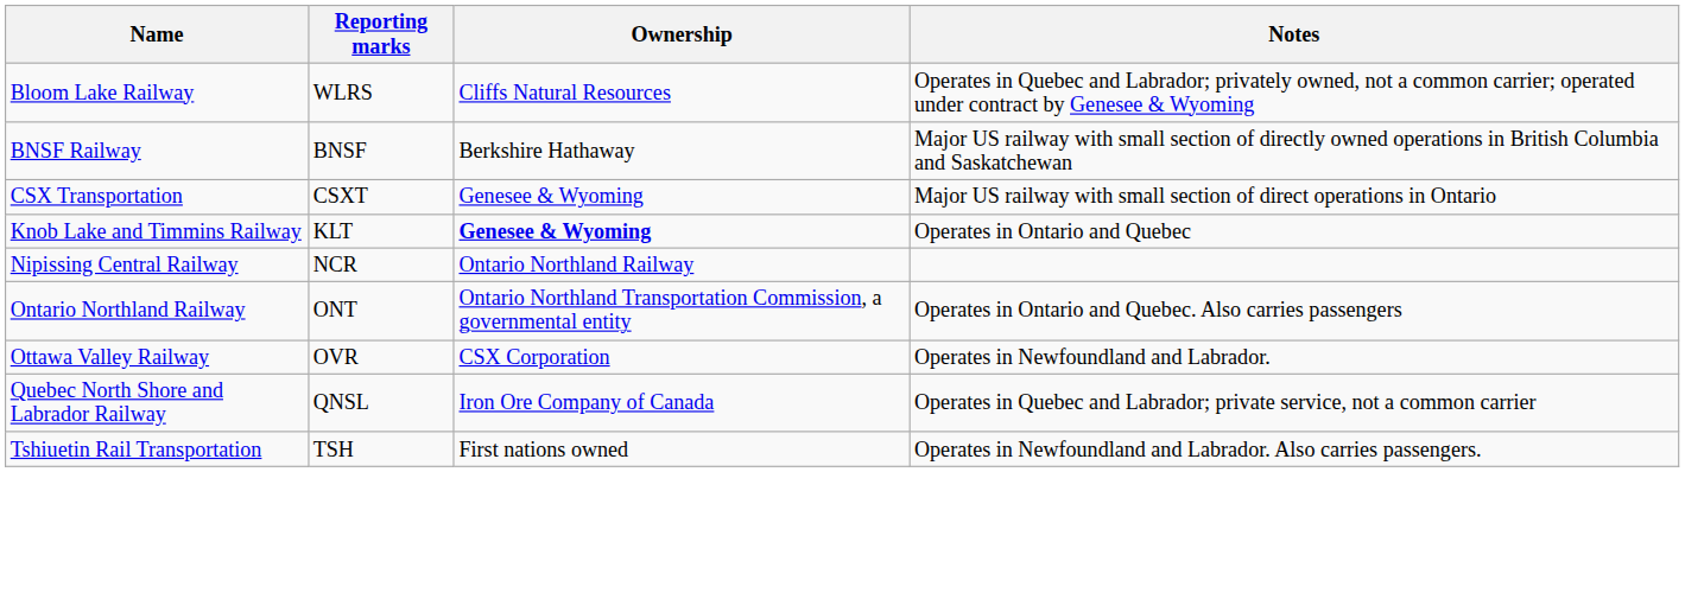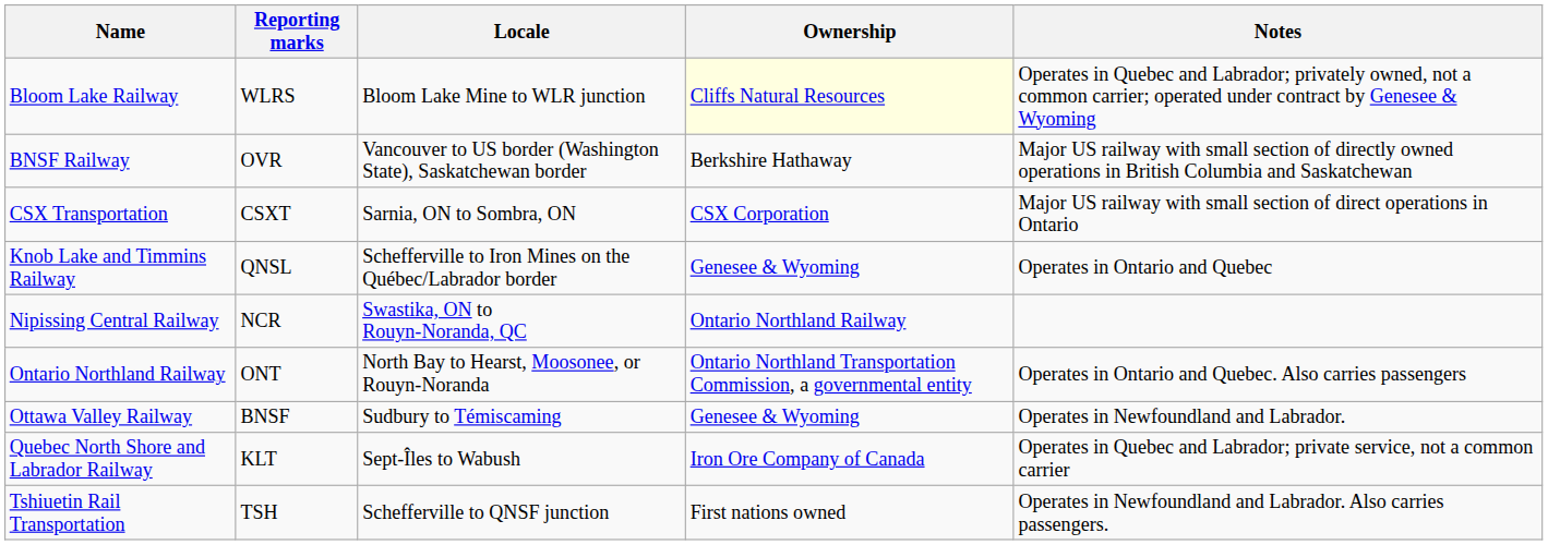+ column: Locale | Bloom Lake Mine to WLR junction | Vancouver to US border (Washington State), Saskatchewan border | Sarnia, ON to Sombra, ON | Schefferville to Iron Mines on the Québec/Labrador border | Swastika, ON to Rouyn-Noranda, QC | North Bay to Hearst, Moosonee, or Rouyn-Noranda | Sudbury to Témiscaming | Sept-Îles to Wabush | Schefferville to QNSF junction
Bloom Lake Railway | Ownership: no background -> lightyellow background
BNSF Railway | Reporting marks: BNSF -> OVR
CSX Transportation | Ownership: Genesee & Wyoming -> CSX Corporation
Knob Lake and Timmins Railway | Reporting marks: KLT -> QNSL
Knob Lake and Timmins Railway | Ownership: bold -> normal
Ottawa Valley Railway | Reporting marks: OVR -> BNSF
Ottawa Valley Railway | Ownership: CSX Corporation -> Genesee & Wyoming
Quebec North Shore and Labrador Railway | Reporting marks: QNSL -> KLT
